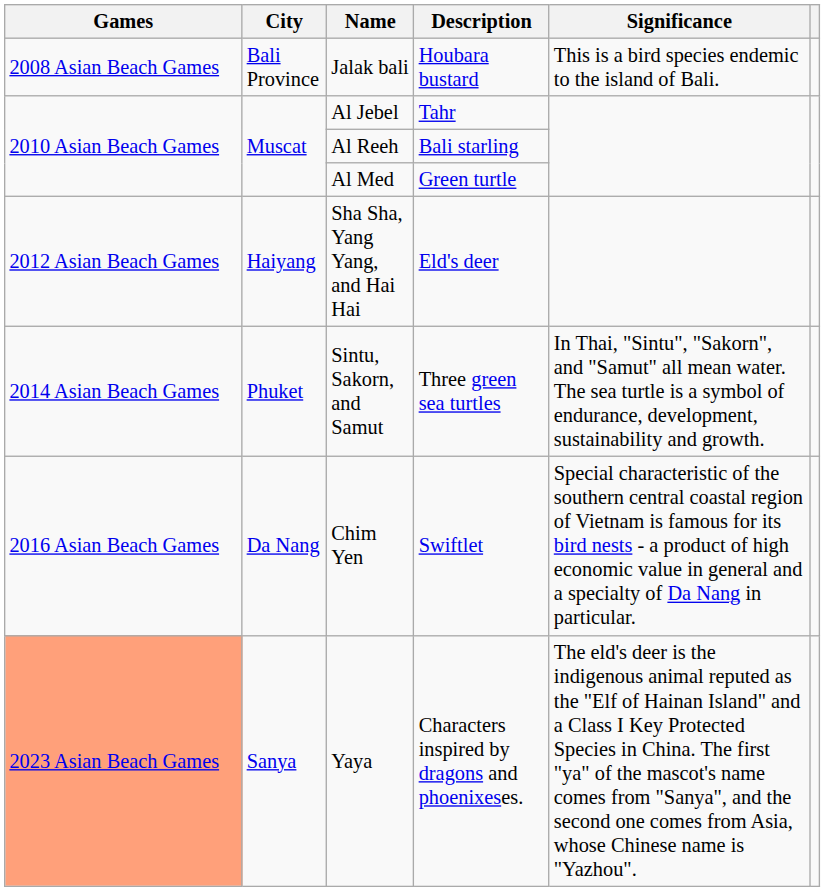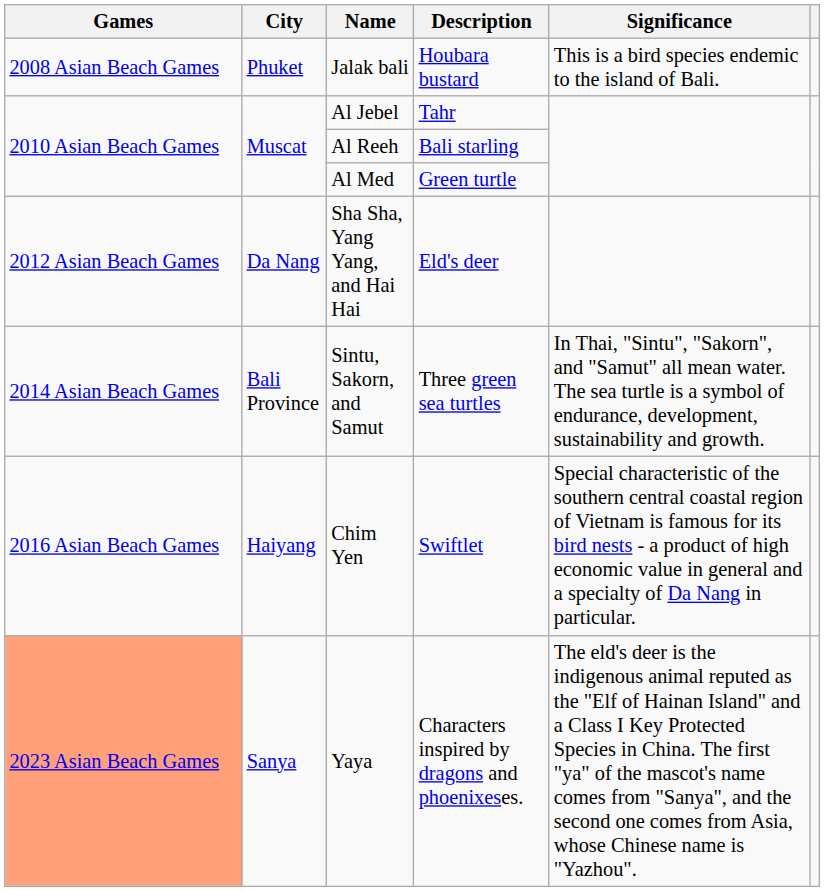Jalak bali | City: Bali Province -> Phuket
Sha Sha, Yang Yang, and Hai Hai | City: Haiyang -> Da Nang
Sintu, Sakorn, and Samut | City: Phuket -> Bali Province
Chim Yen | City: Da Nang -> Haiyang
